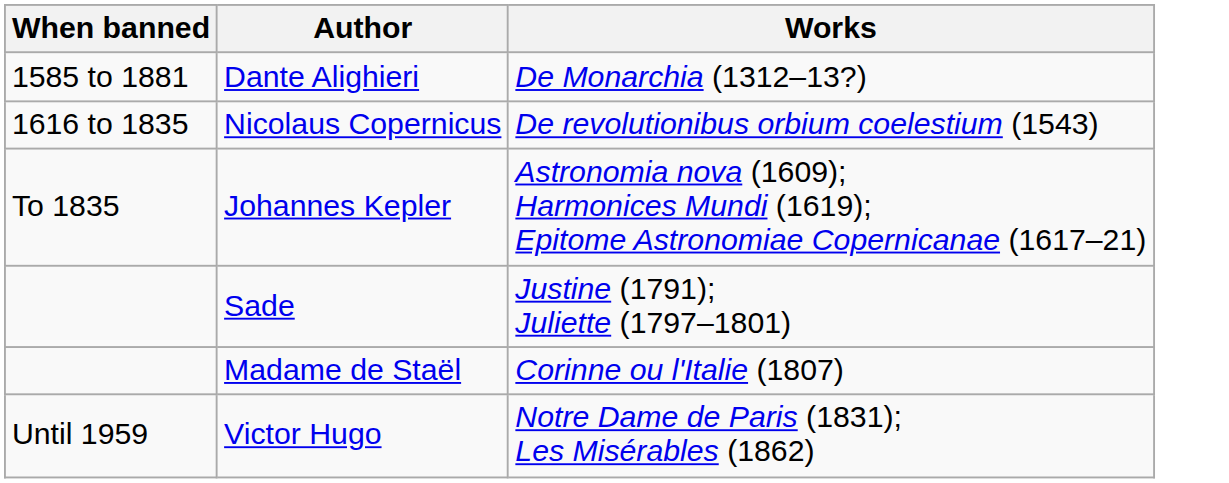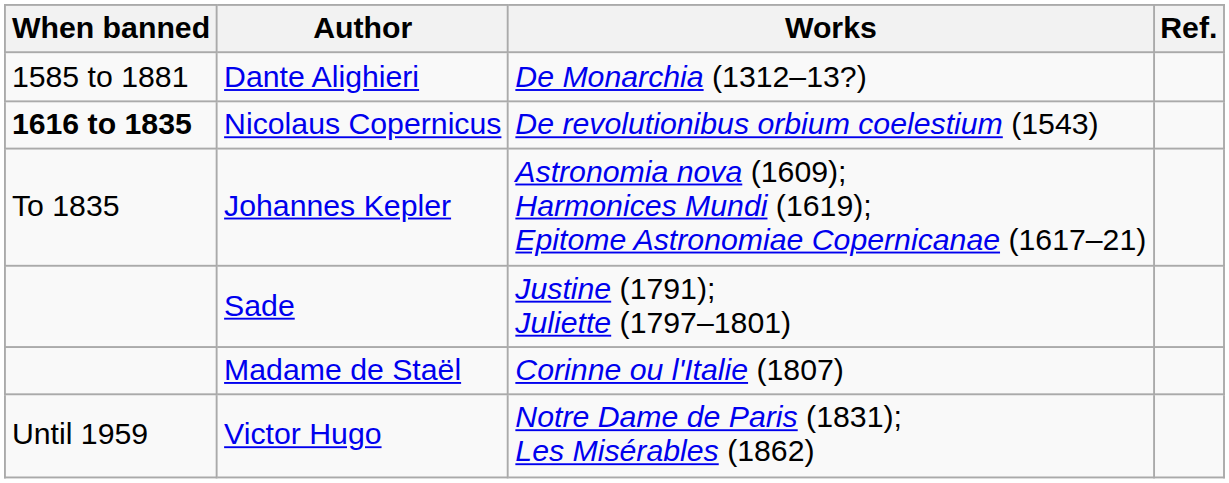+ column: Ref.
Nicolaus Copernicus | When banned: normal -> bold
